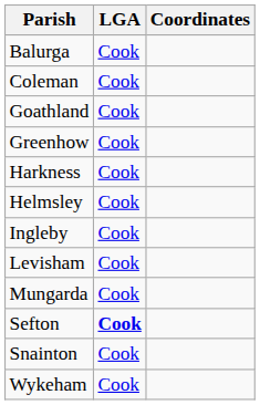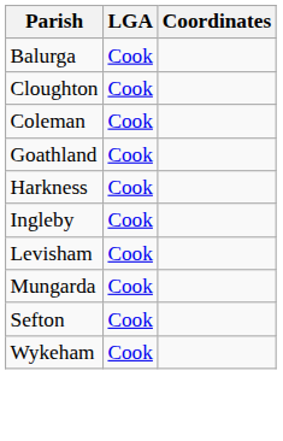+ row: Cloughton | Cook
- row: Greenhow | Cook
- row: Helmsley | Cook
Sefton | LGA: bold -> normal
- row: Snainton | Cook
